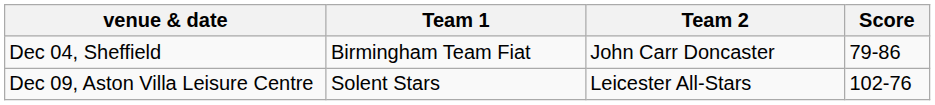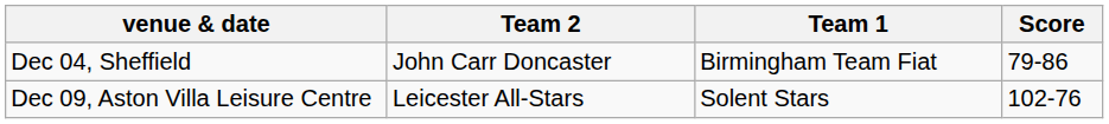columns swapped: Team 1 <-> Team 2
